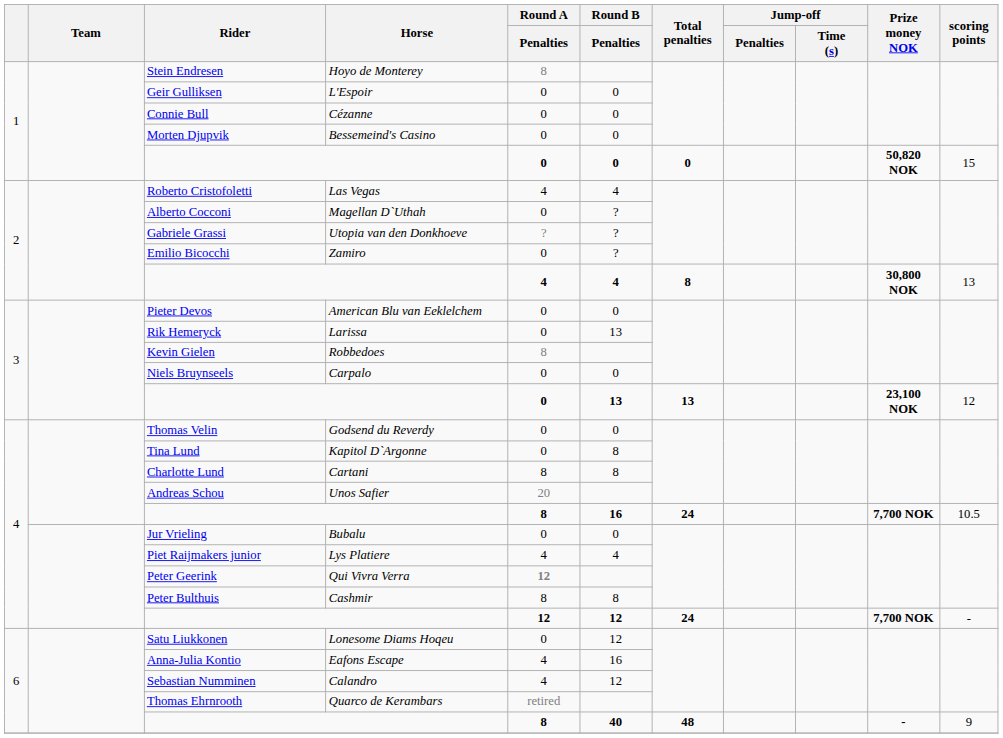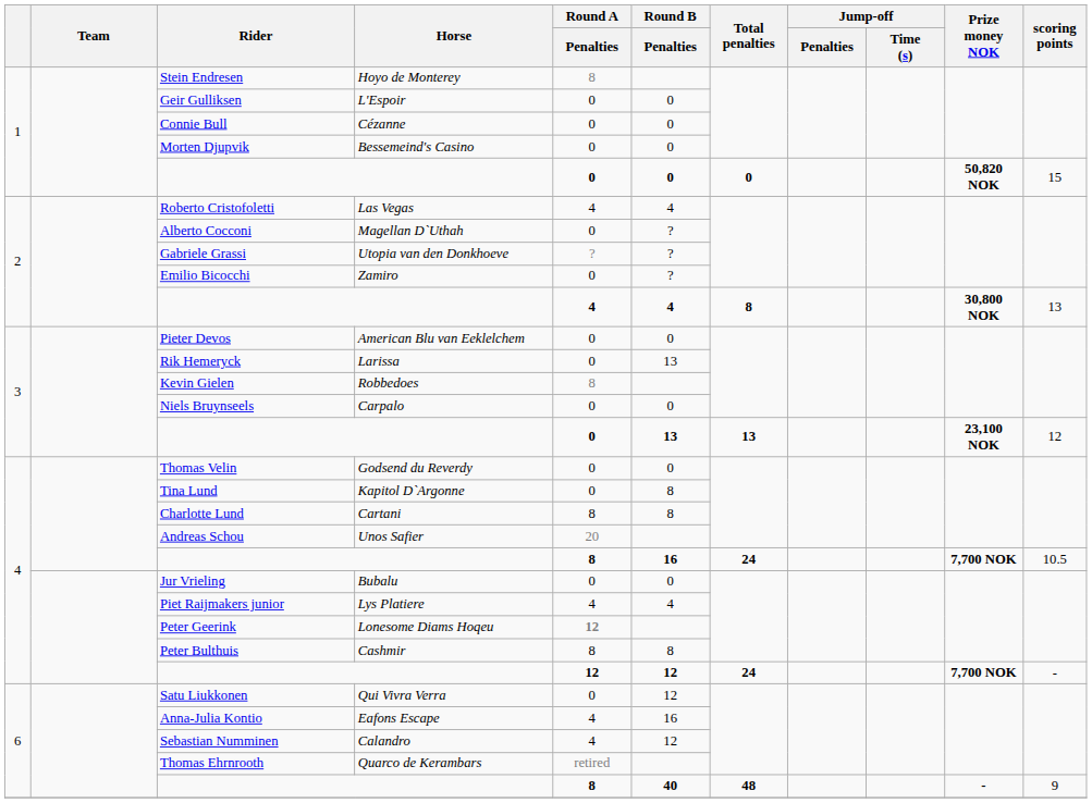Peter Geerink | Horse: Qui Vivra Verra -> Lonesome Diams Hoqeu
Satu Liukkonen | Horse: Lonesome Diams Hoqeu -> Qui Vivra Verra
